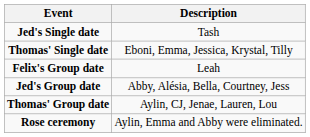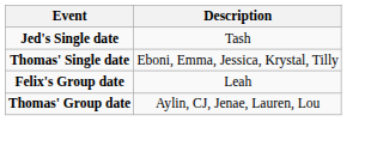- row: Jed's Group date | Abby, Alésia, Bella, Courtney, Jess
- row: Rose ceremony | Aylin, Emma and Abby were eliminated.
